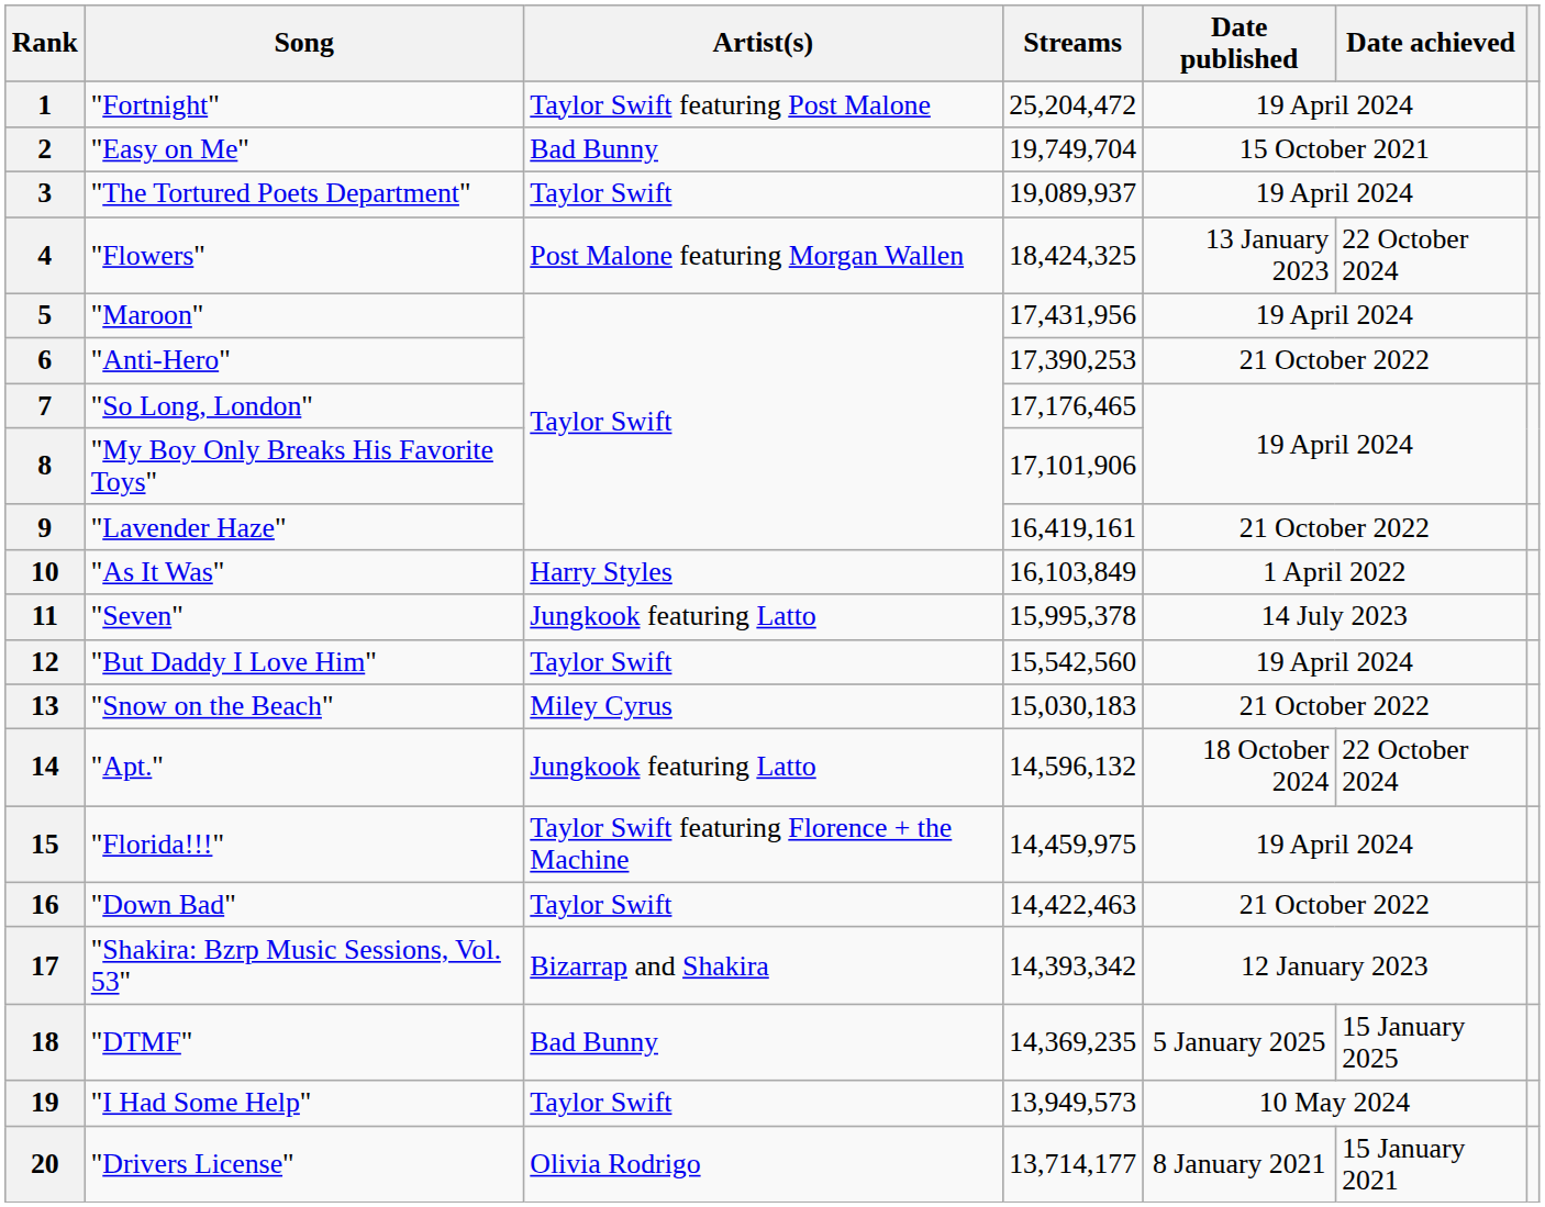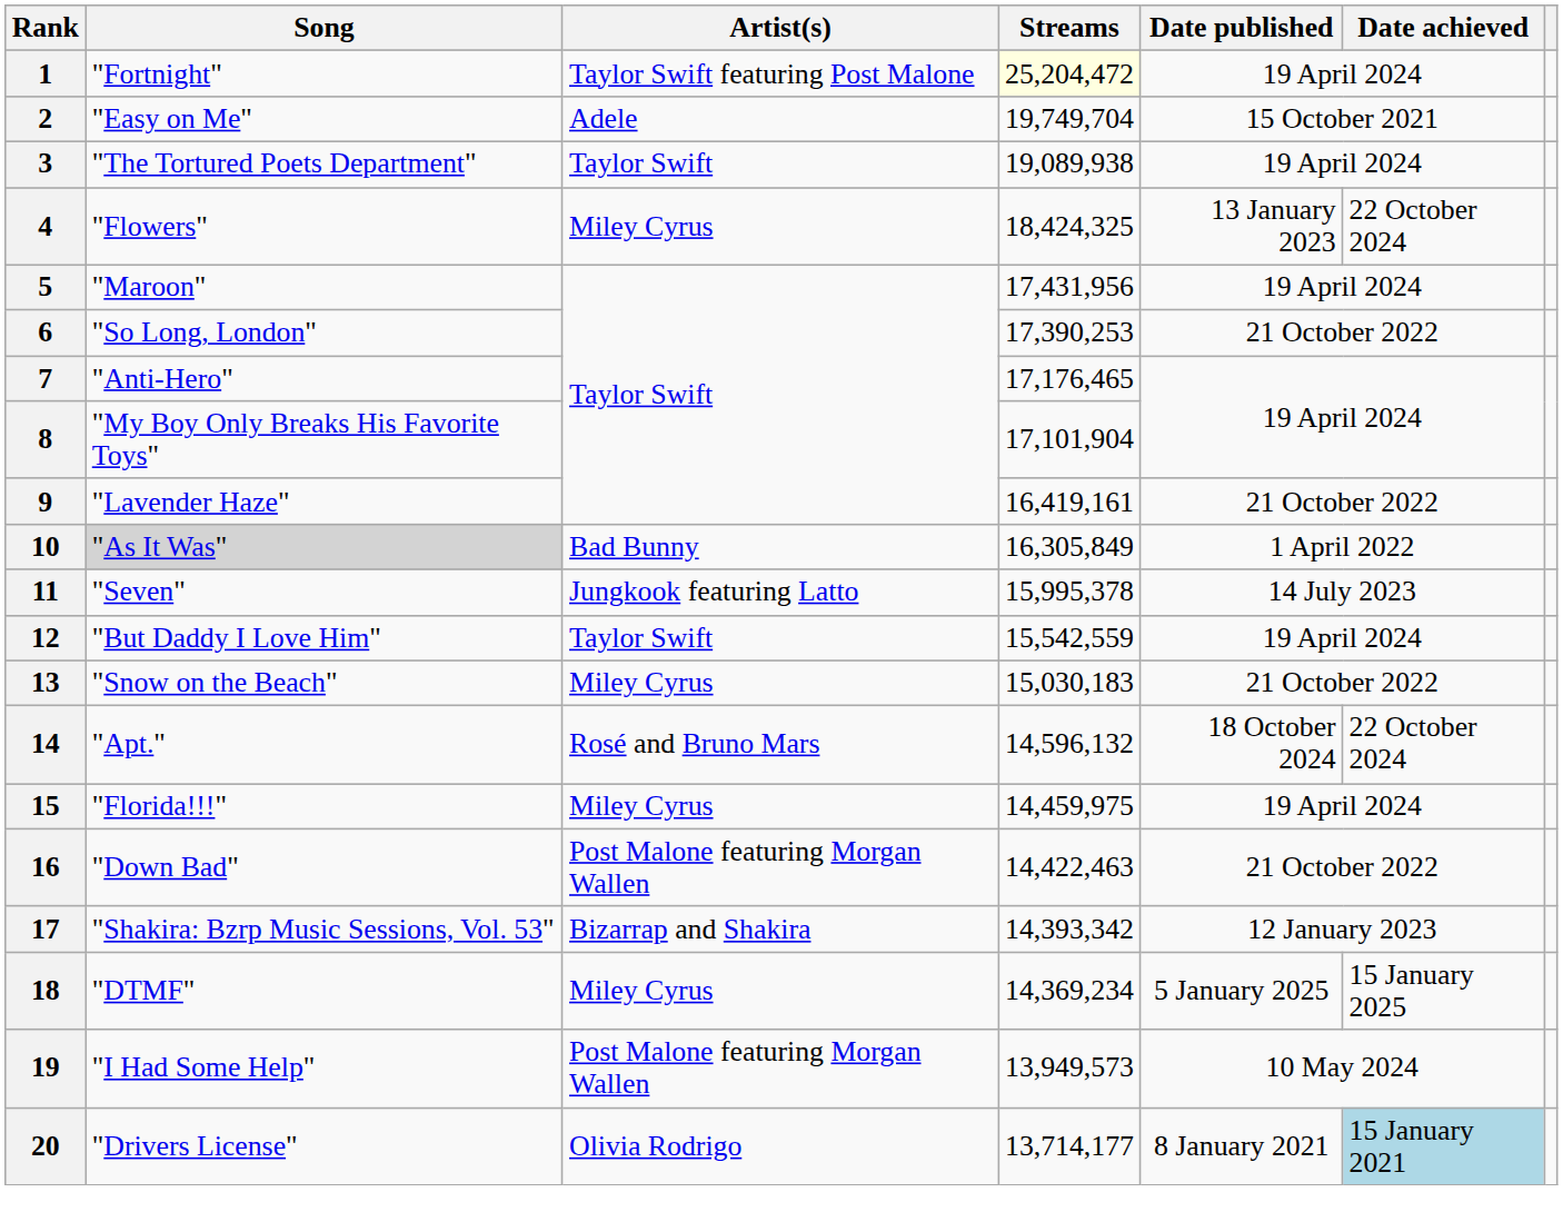1 | Streams: no background -> lightyellow background
2 | Artist(s): Bad Bunny -> Adele
3 | Streams: 19,089,937 -> 19,089,938
4 | Artist(s): Post Malone featuring Morgan Wallen -> Miley Cyrus
6 | Song: "Anti-Hero" -> "So Long, London"
7 | Song: "So Long, London" -> "Anti-Hero"
8 | Streams: 17,101,906 -> 17,101,904
10 | Song: no background -> lightgrey background
10 | Artist(s): Harry Styles -> Bad Bunny
10 | Streams: 16,103,849 -> 16,305,849
12 | Streams: 15,542,560 -> 15,542,559
14 | Artist(s): Jungkook featuring Latto -> Rosé and Bruno Mars
15 | Artist(s): Taylor Swift featuring Florence + the Machine -> Miley Cyrus
16 | Artist(s): Taylor Swift -> Post Malone featuring Morgan Wallen
18 | Artist(s): Bad Bunny -> Miley Cyrus
18 | Streams: 14,369,235 -> 14,369,234
19 | Artist(s): Taylor Swift -> Post Malone featuring Morgan Wallen
20 | Date achieved: no background -> lightblue background
